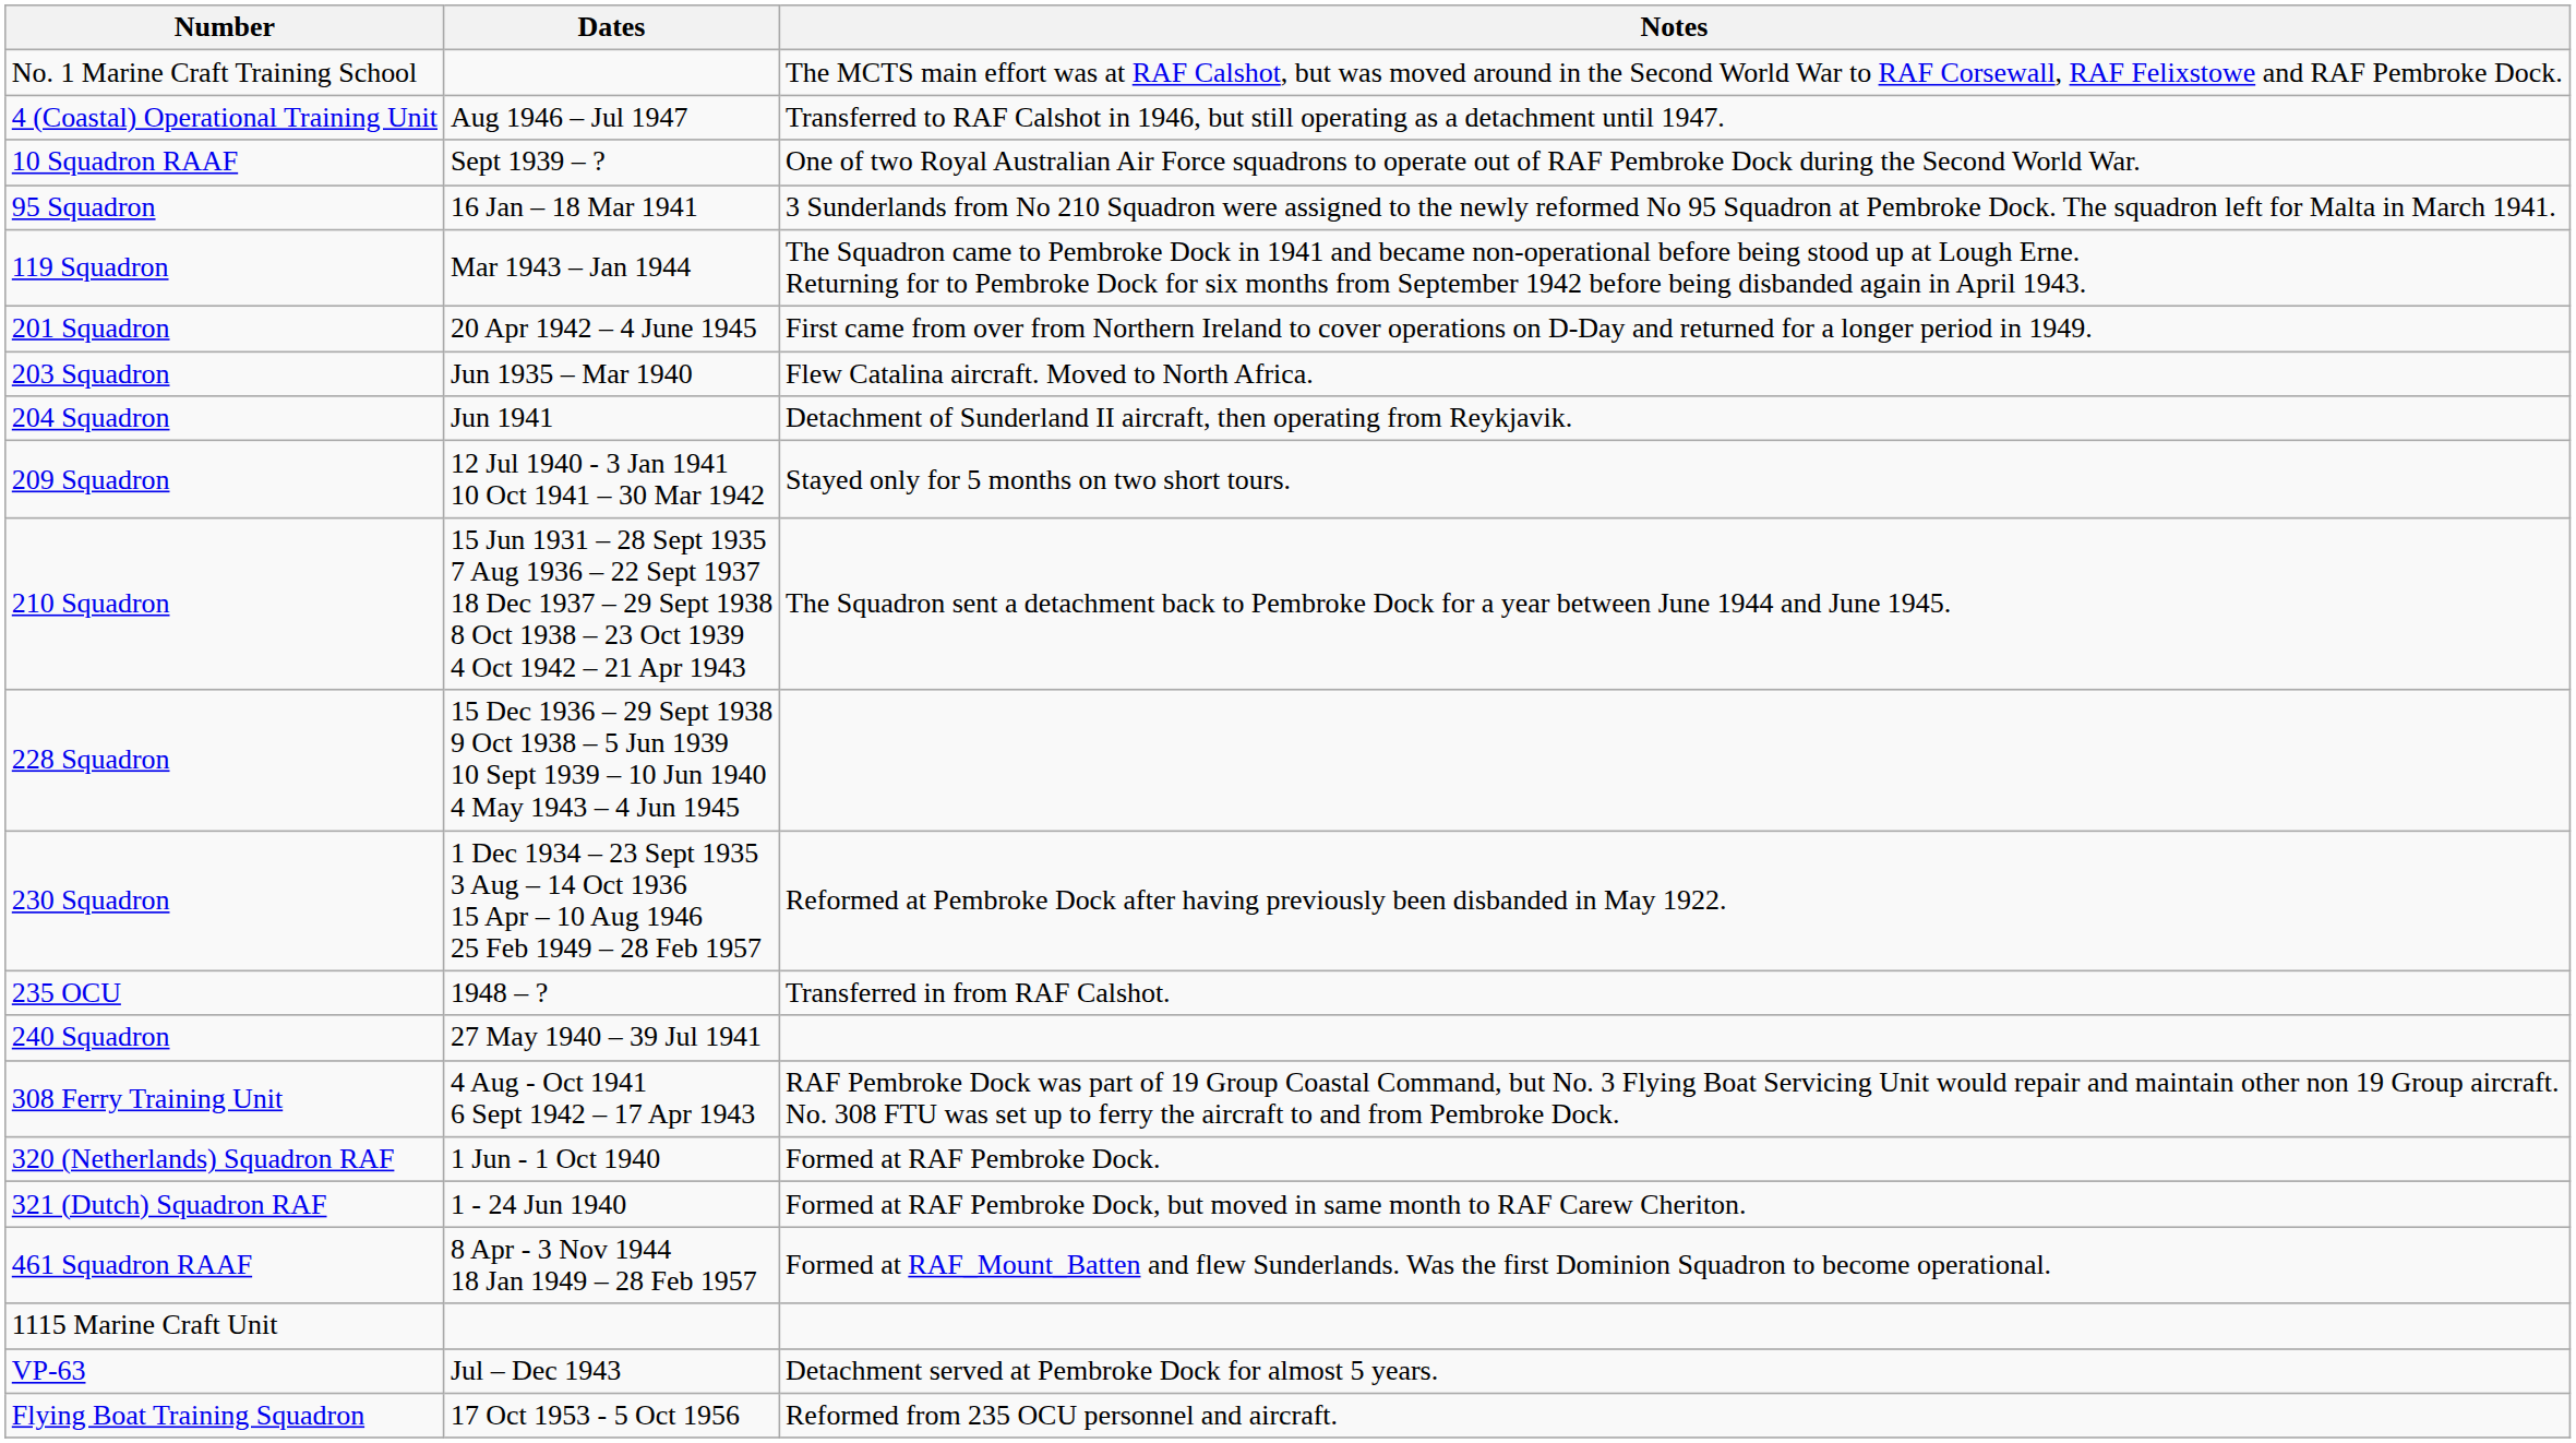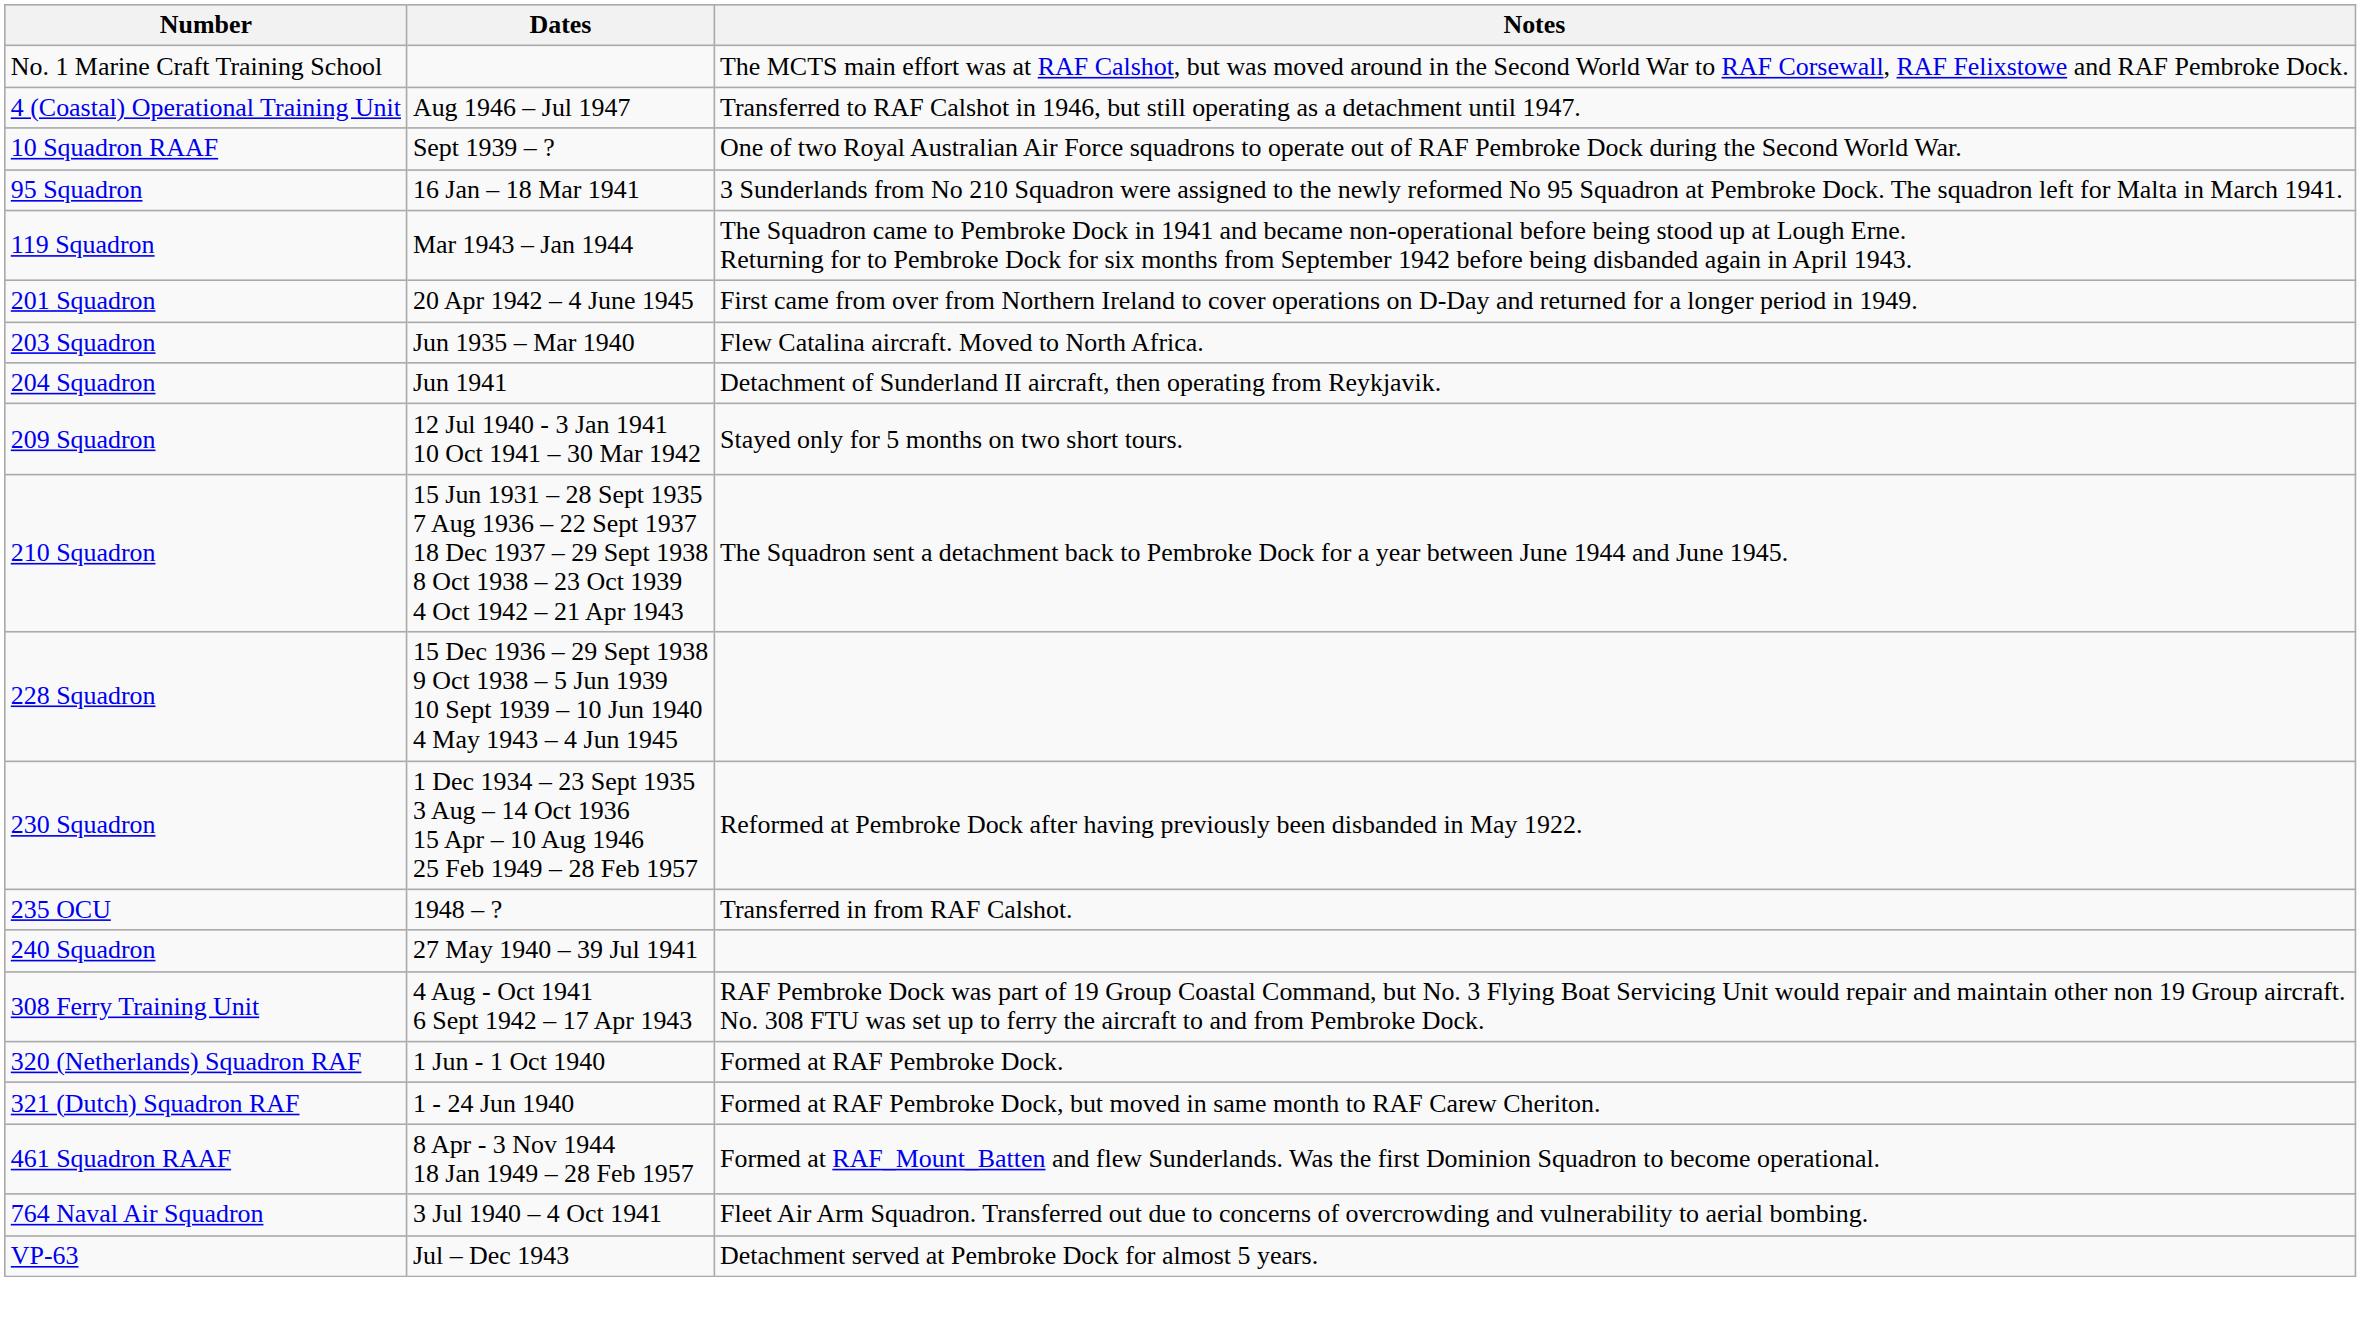+ row: 764 Naval Air Squadron | 3 Jul 1940 – 4 Oct 1941 | Fleet Air Arm Squadron. Transferred out due to concerns of overcrowding and vulnerability to aerial bombing.
- row: 1115 Marine Craft Unit
- row: Flying Boat Training Squadron | 17 Oct 1953 - 5 Oct 1956 | Reformed from 235 OCU personnel and aircraft.
